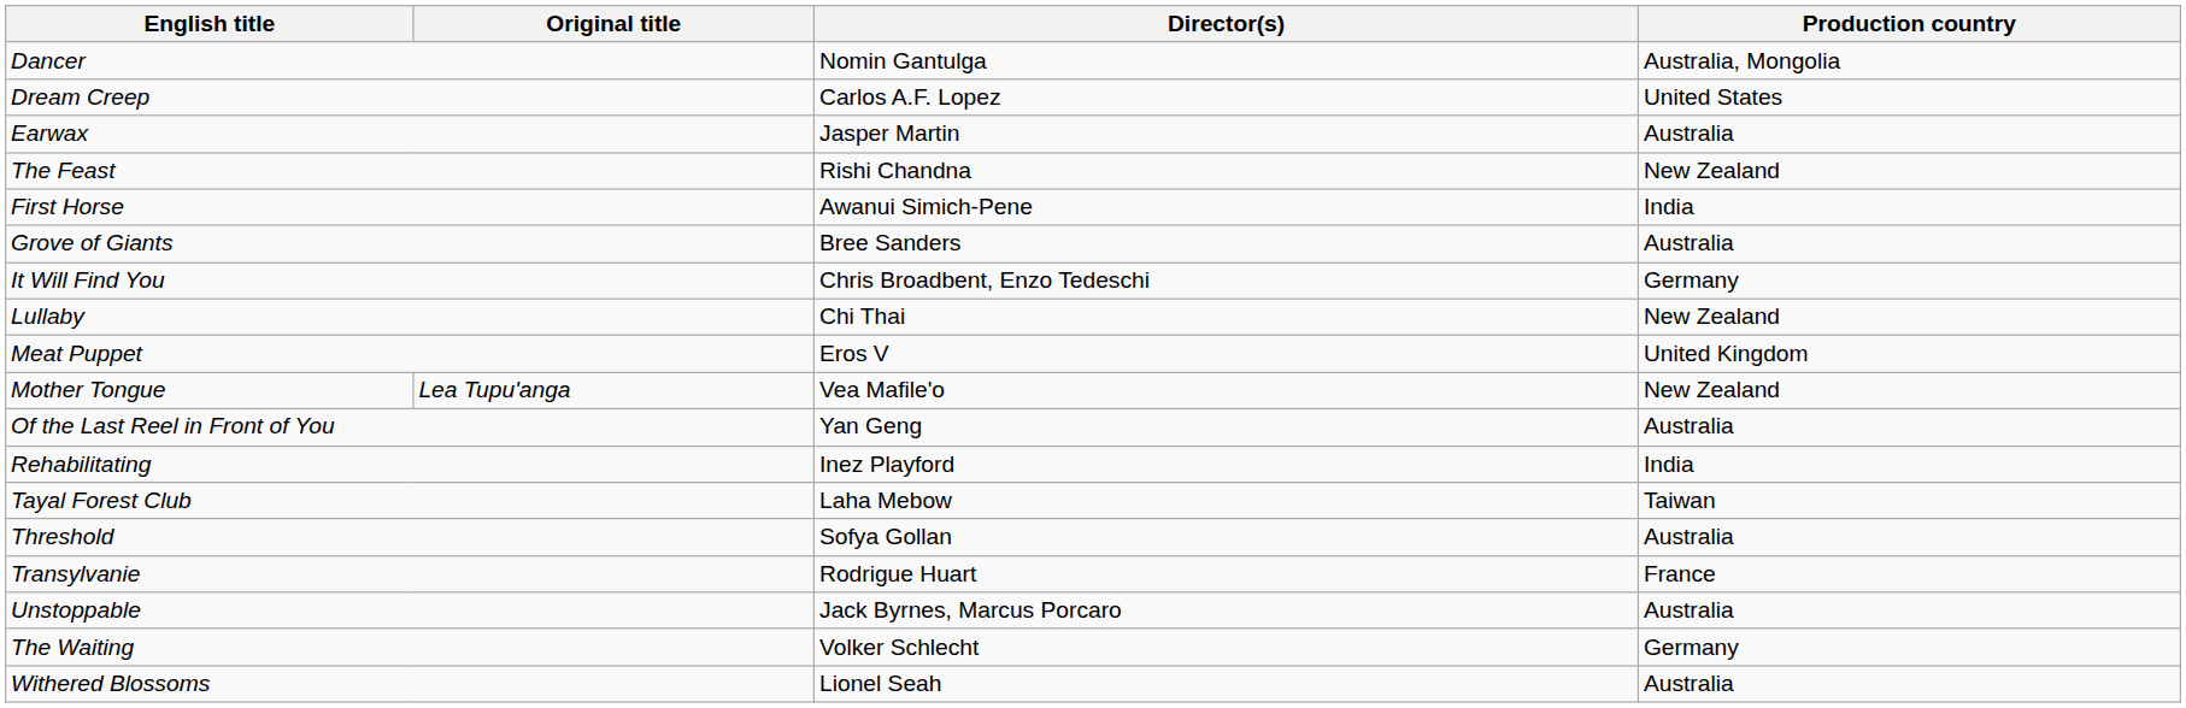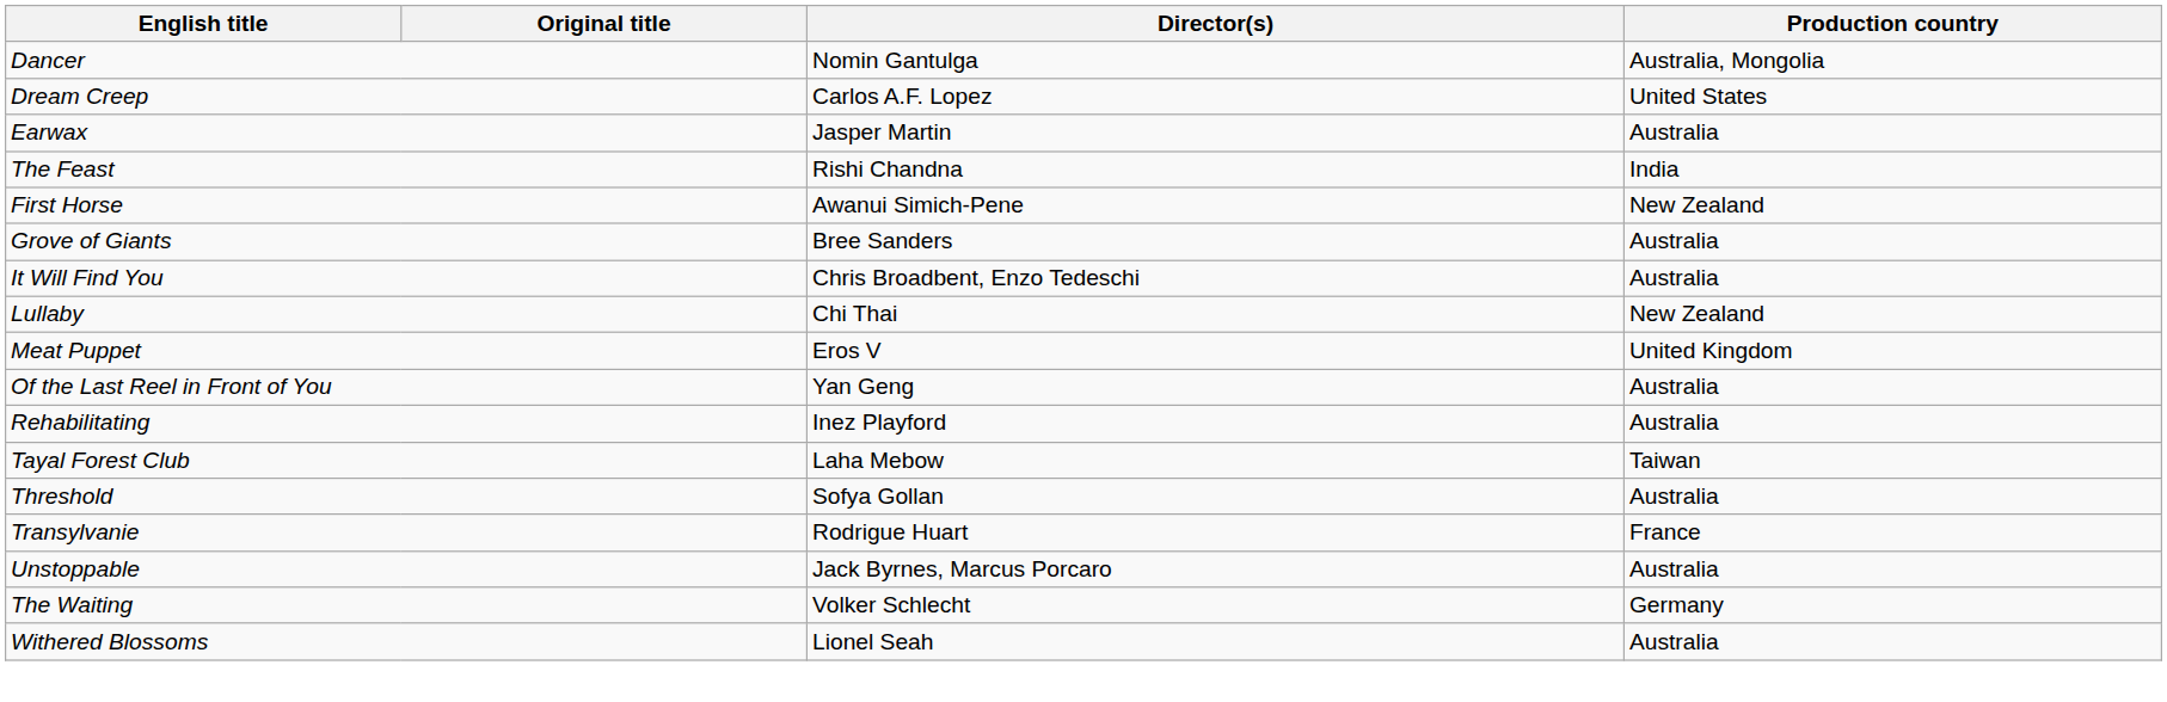The Feast | Production country: New Zealand -> India
First Horse | Production country: India -> New Zealand
It Will Find You | Production country: Germany -> Australia
- row: Mother Tongue | Lea Tupu'anga | Vea Mafile'o | New Zealand
Rehabilitating | Production country: India -> Australia
